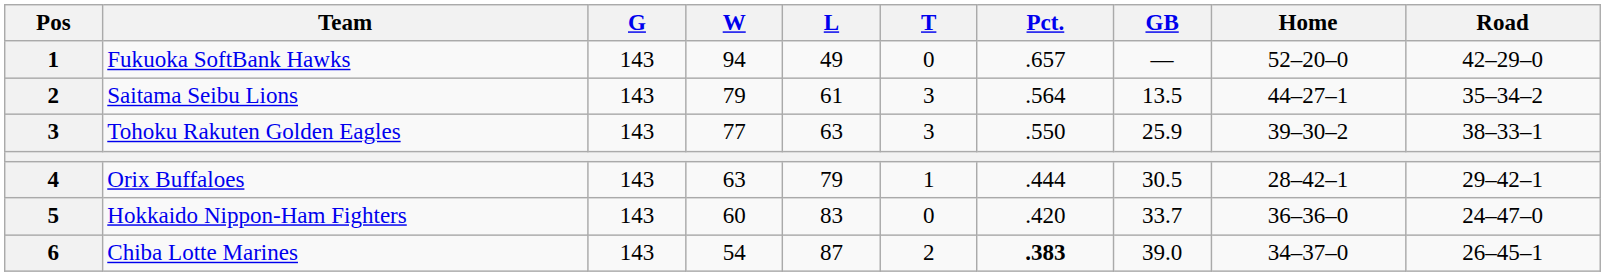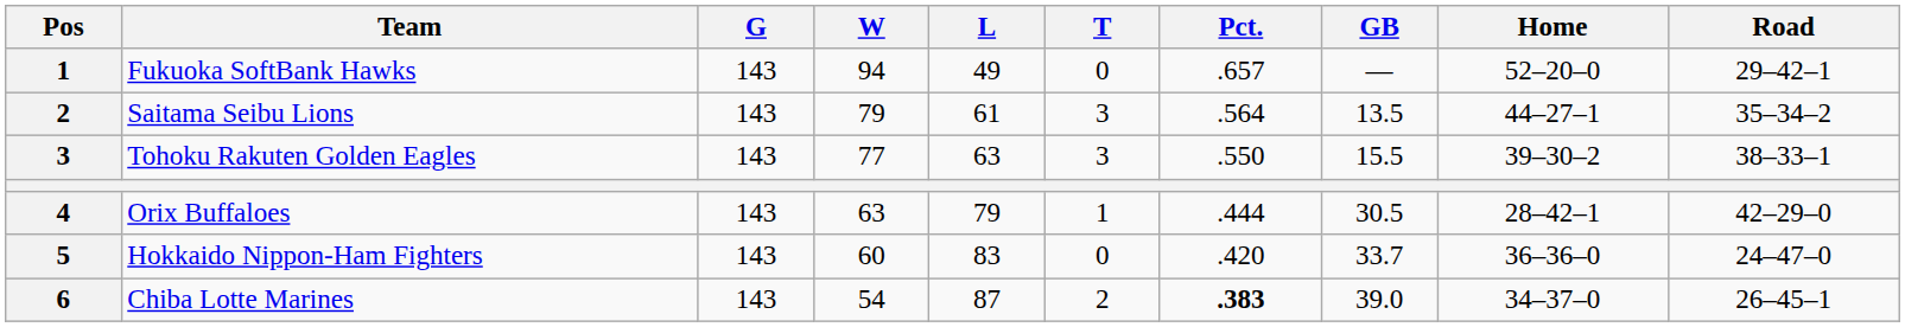Fukuoka SoftBank Hawks | Road: 42–29–0 -> 29–42–1
Tohoku Rakuten Golden Eagles | GB: 25.9 -> 15.5
Orix Buffaloes | Road: 29–42–1 -> 42–29–0
